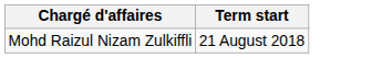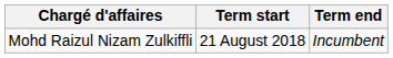+ column: Term end | Incumbent
